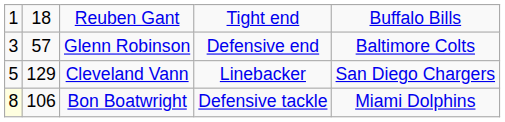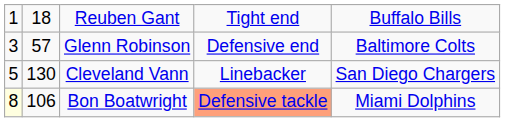Cleveland Vann | column 2: 129 -> 130
Bon Boatwright | column 4: no background -> lightsalmon background
